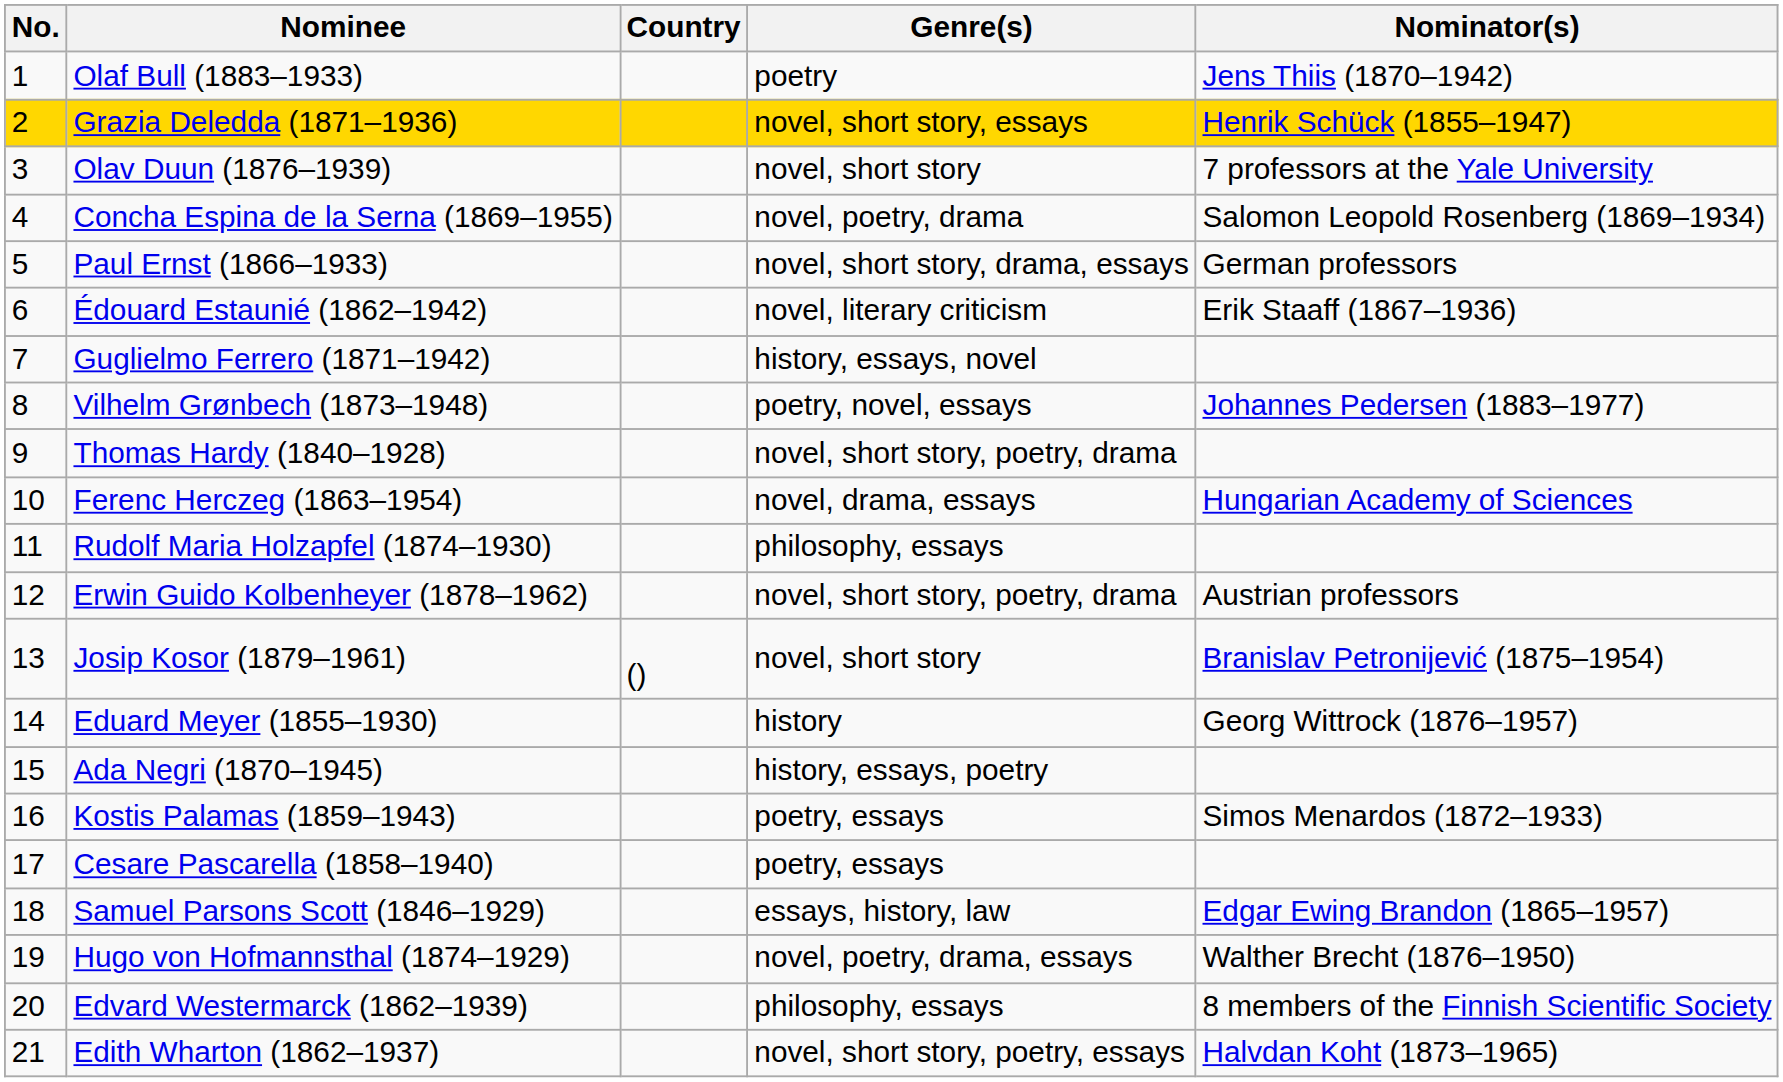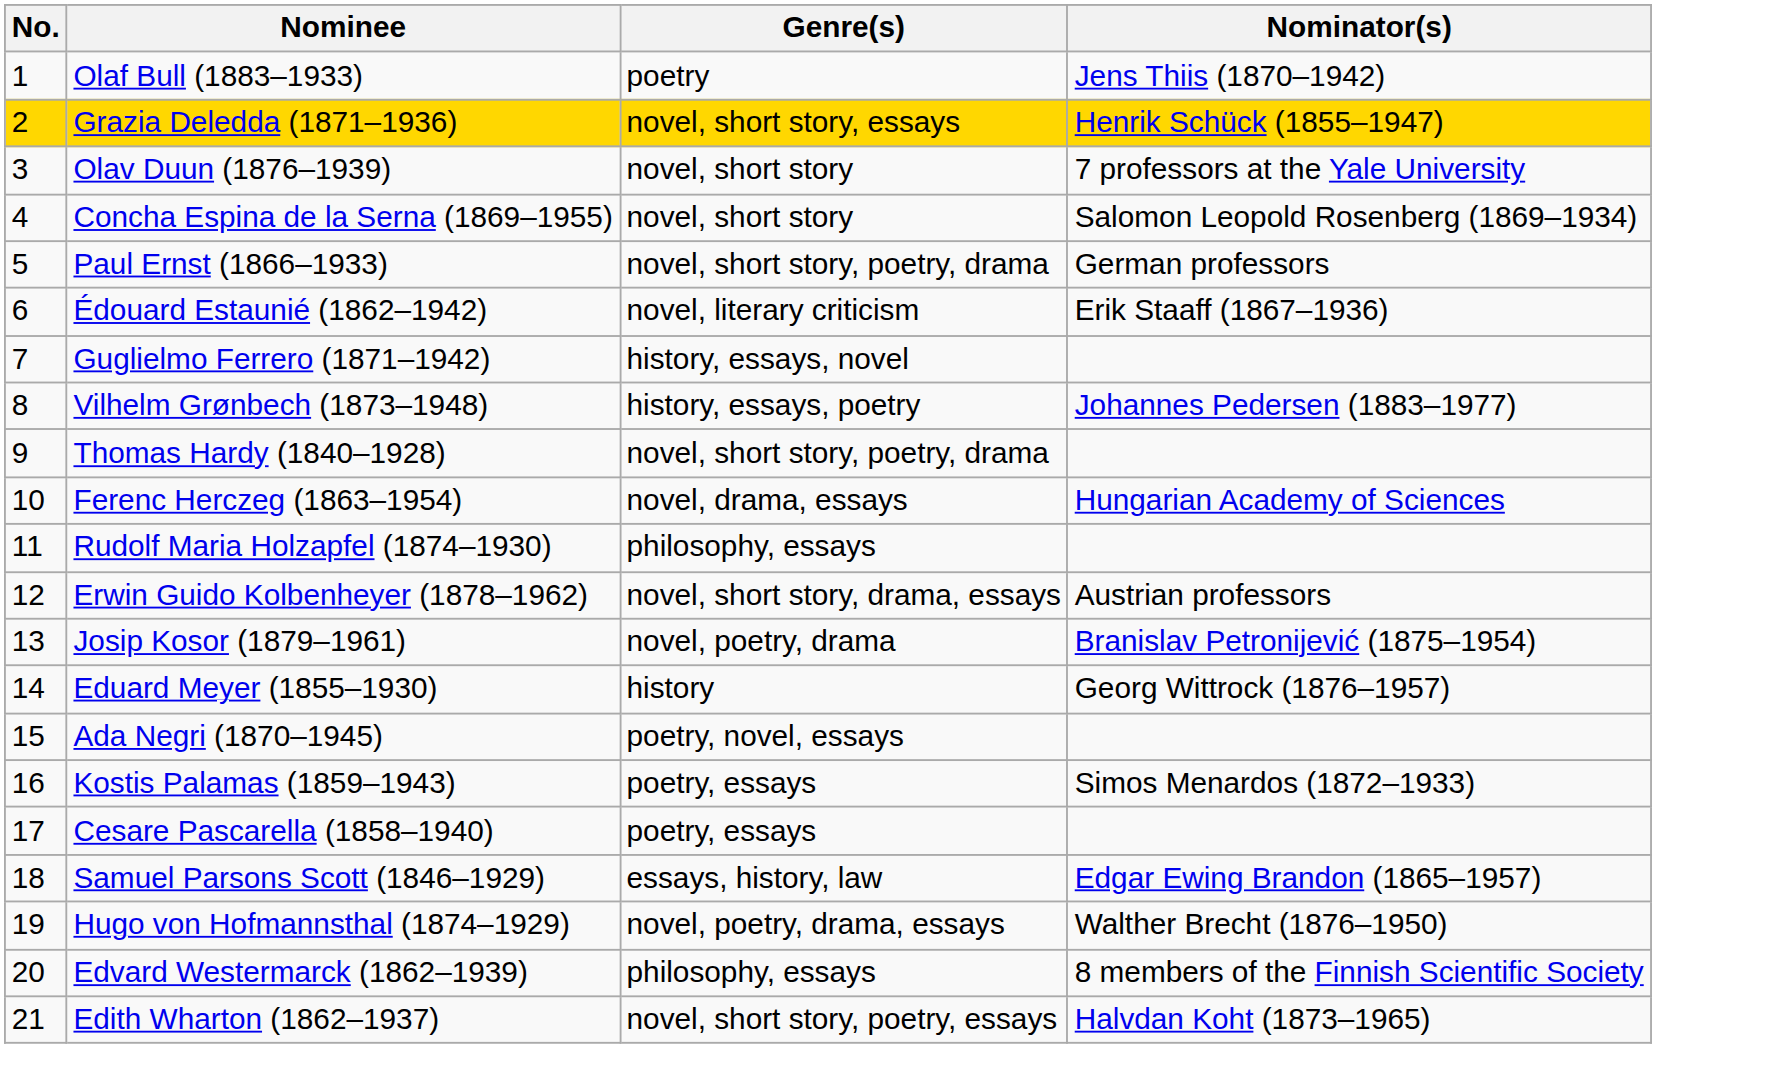- column: Country | ()
Concha Espina de la Serna (1869–1955) | Genre(s): novel, poetry, drama -> novel, short story
Paul Ernst (1866–1933) | Genre(s): novel, short story, drama, essays -> novel, short story, poetry, drama
Vilhelm Grønbech (1873–1948) | Genre(s): poetry, novel, essays -> history, essays, poetry
Erwin Guido Kolbenheyer (1878–1962) | Genre(s): novel, short story, poetry, drama -> novel, short story, drama, essays
Josip Kosor (1879–1961) | Genre(s): novel, short story -> novel, poetry, drama
Ada Negri (1870–1945) | Genre(s): history, essays, poetry -> poetry, novel, essays
